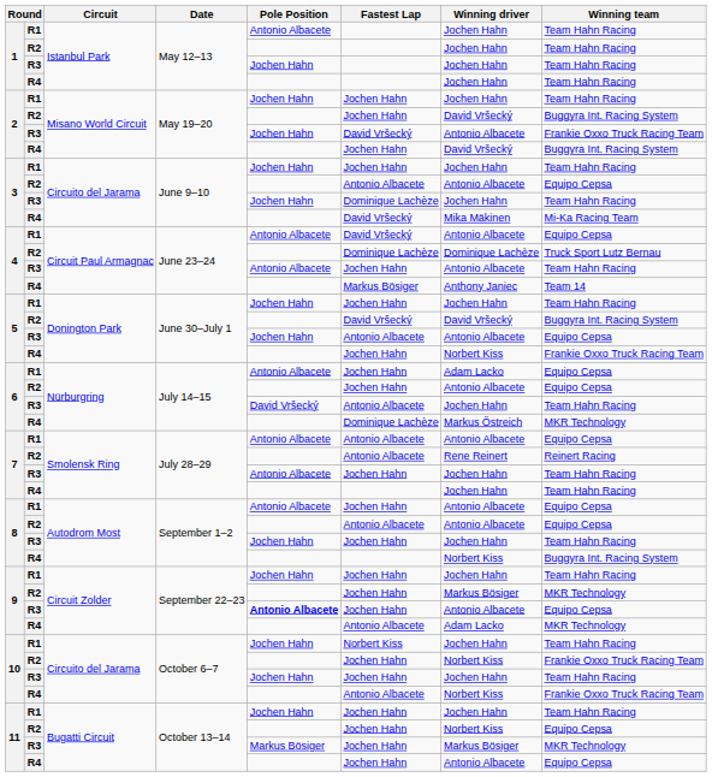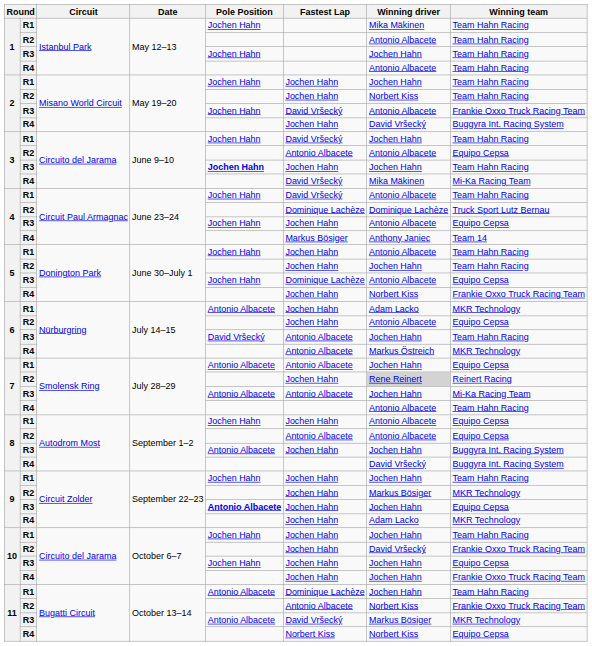1 / R1 | Pole Position: Antonio Albacete -> Jochen Hahn
1 / R1 | Winning driver: Jochen Hahn -> Mika Mäkinen
1 / R2 | Winning driver: Jochen Hahn -> Antonio Albacete
1 / R4 | Winning driver: Jochen Hahn -> Antonio Albacete
2 / R2 | Winning driver: David Vršecký -> Norbert Kiss
2 / R2 | Winning team: Buggyra Int. Racing System -> Team Hahn Racing
3 / R1 | Fastest Lap: Jochen Hahn -> David Vršecký
3 / R3 | Pole Position: normal -> bold
3 / R3 | Fastest Lap: Dominique Lachèze -> Jochen Hahn
4 / R1 | Pole Position: Antonio Albacete -> Jochen Hahn
4 / R1 | Winning team: Equipo Cepsa -> Team Hahn Racing
4 / R3 | Pole Position: Antonio Albacete -> Jochen Hahn
4 / R3 | Winning team: Team Hahn Racing -> Equipo Cepsa
5 / R1 | Winning driver: Jochen Hahn -> Antonio Albacete
5 / R2 | Fastest Lap: David Vršecký -> Jochen Hahn
5 / R2 | Winning driver: David Vršecký -> Jochen Hahn
5 / R2 | Winning team: Buggyra Int. Racing System -> Team Hahn Racing
5 / R3 | Fastest Lap: Antonio Albacete -> Dominique Lachèze
6 / R1 | Winning team: Equipo Cepsa -> MKR Technology
6 / R4 | Fastest Lap: Dominique Lachèze -> Antonio Albacete
7 / R1 | Winning driver: Antonio Albacete -> Jochen Hahn
7 / R2 | Fastest Lap: Antonio Albacete -> Jochen Hahn
7 / R2 | Winning driver: no background -> lightgrey background
7 / R3 | Fastest Lap: Jochen Hahn -> Antonio Albacete
7 / R3 | Winning team: Team Hahn Racing -> Mi-Ka Racing Team
7 / R4 | Winning driver: Jochen Hahn -> Antonio Albacete
8 / R1 | Pole Position: Antonio Albacete -> Jochen Hahn
8 / R3 | Pole Position: Jochen Hahn -> Antonio Albacete
8 / R3 | Winning team: Team Hahn Racing -> Buggyra Int. Racing System
8 / R4 | Winning driver: Norbert Kiss -> David Vršecký
9 / R3 | Winning driver: Antonio Albacete -> Jochen Hahn
9 / R4 | Fastest Lap: Antonio Albacete -> Jochen Hahn
10 / R1 | Fastest Lap: Norbert Kiss -> Jochen Hahn
10 / R2 | Winning driver: Norbert Kiss -> David Vršecký
10 / R3 | Winning team: Team Hahn Racing -> Equipo Cepsa
10 / R4 | Fastest Lap: Antonio Albacete -> Jochen Hahn
10 / R4 | Winning driver: Norbert Kiss -> Jochen Hahn
11 / R1 | Pole Position: Jochen Hahn -> Antonio Albacete
11 / R1 | Fastest Lap: Jochen Hahn -> Dominique Lachèze
11 / R2 | Fastest Lap: Jochen Hahn -> Antonio Albacete
11 / R2 | Winning team: Equipo Cepsa -> Frankie Oxxo Truck Racing Team
11 / R3 | Pole Position: Markus Bösiger -> Antonio Albacete
11 / R3 | Fastest Lap: Jochen Hahn -> David Vršecký
11 / R4 | Fastest Lap: Jochen Hahn -> Norbert Kiss
11 / R4 | Winning driver: Antonio Albacete -> Norbert Kiss
